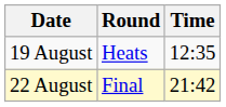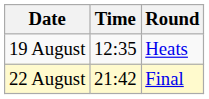columns swapped: Time <-> Round
